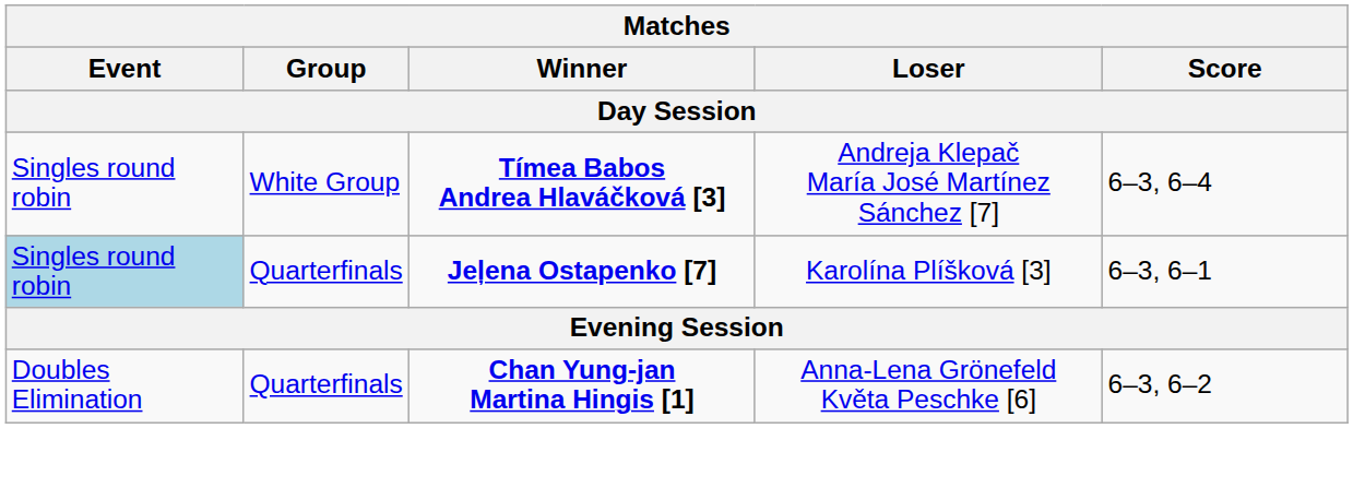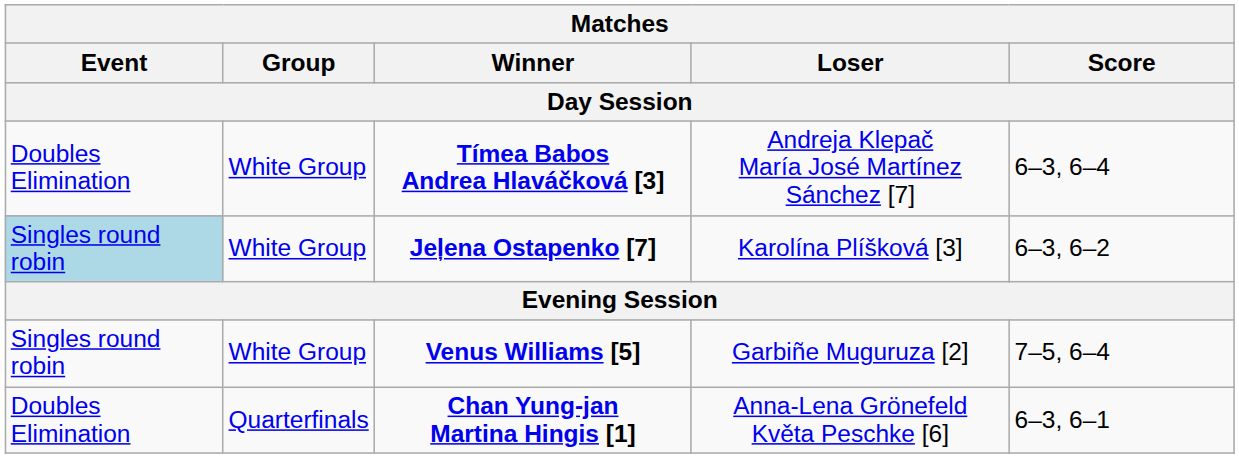Tímea Babos Andrea Hlaváčková [3] | Event: Singles round robin -> Doubles Elimination
Jeļena Ostapenko [7] | Group: Quarterfinals -> White Group
Jeļena Ostapenko [7] | Score: 6–3, 6–1 -> 6–3, 6–2
+ row: Singles round robin | White Group | Venus Williams [5] | Garbiñe Muguruza [2] | 7–5, 6–4
Chan Yung-jan Martina Hingis [1] | Score: 6–3, 6–2 -> 6–3, 6–1
